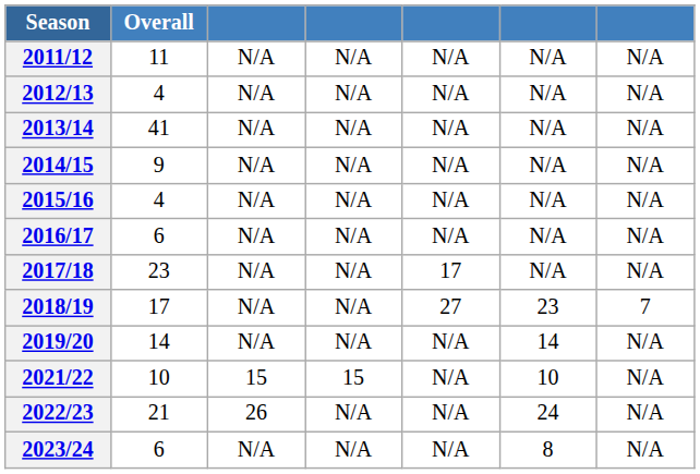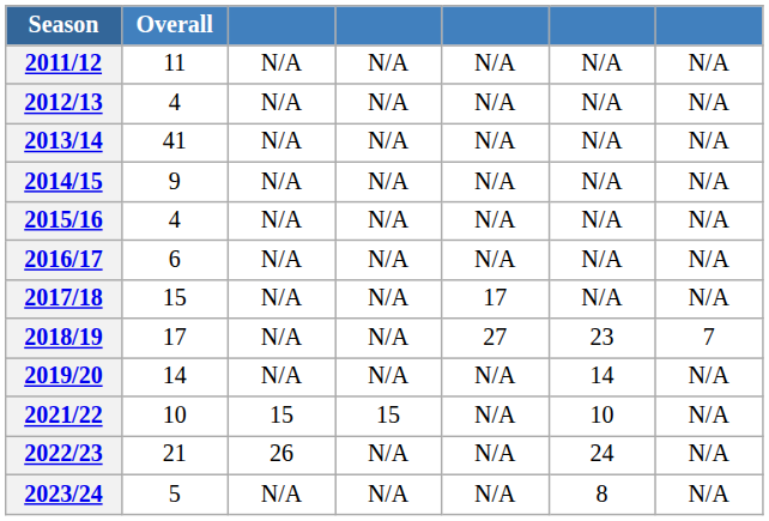2017/18 | Overall: 23 -> 15
2023/24 | Overall: 6 -> 5
